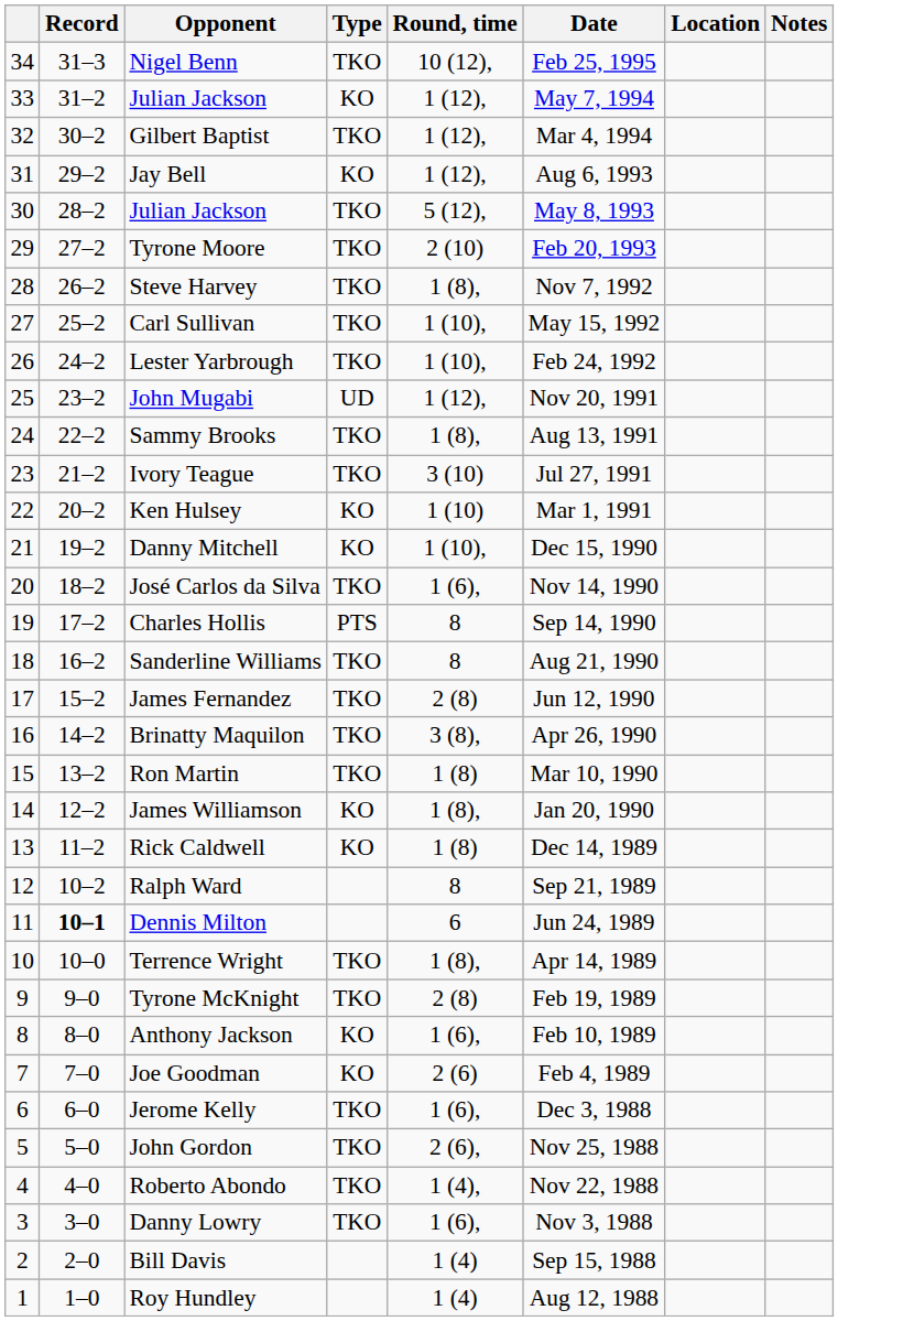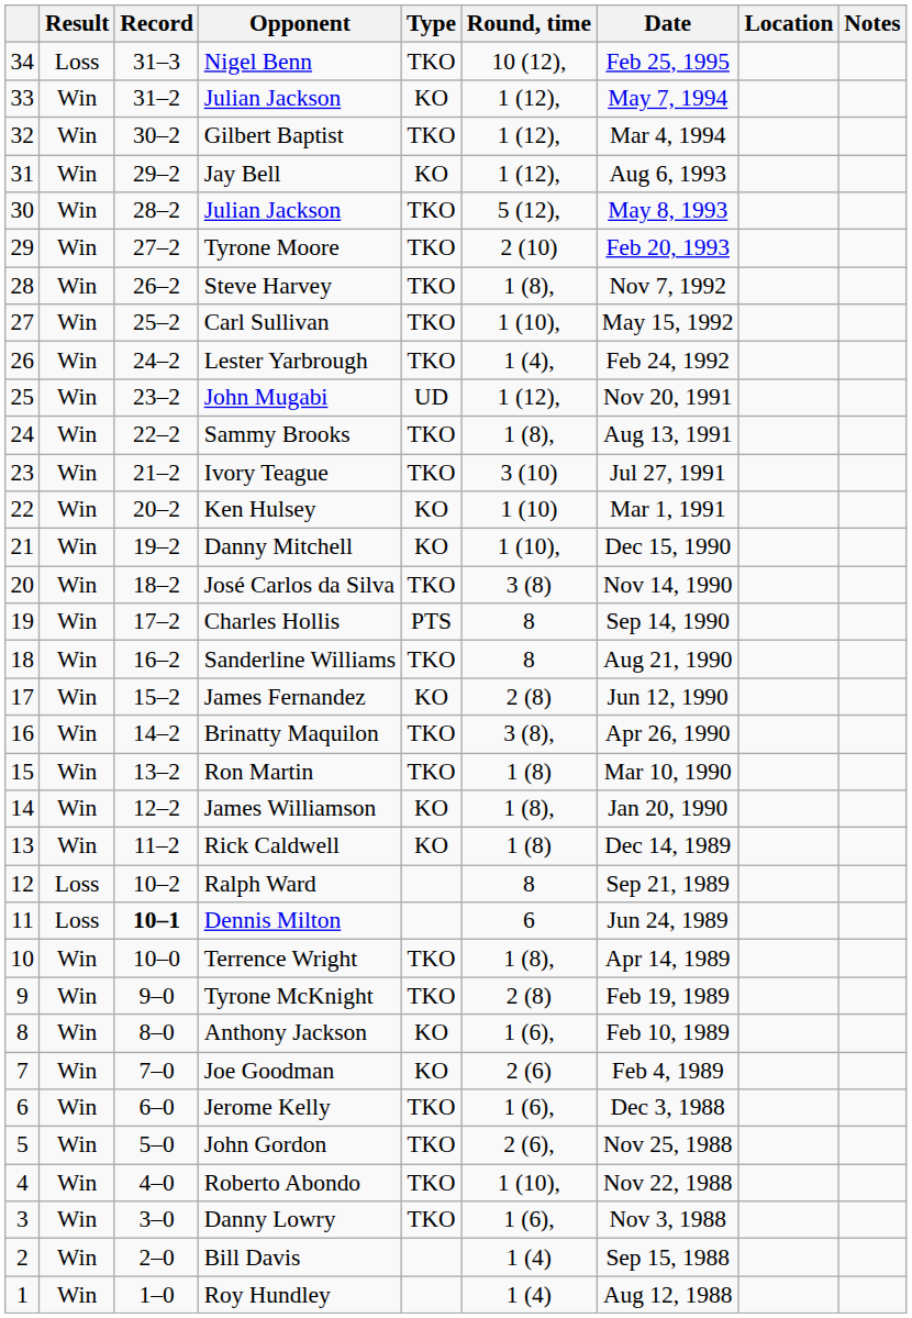+ column: Result | Loss | Win | Win | Win | Win | Win | Win | Win | Win | Win | Win | Win | Win | Win | Win | Win | Win | Win | Win | Win | Win | Win | Loss | Loss | Win | Win | Win | Win | Win | Win | Win | Win | Win | Win
Lester Yarbrough | Round, time: 1 (10), -> 1 (4),
José Carlos da Silva | Round, time: 1 (6), -> 3 (8)
James Fernandez | Type: TKO -> KO
Roberto Abondo | Round, time: 1 (4), -> 1 (10),
